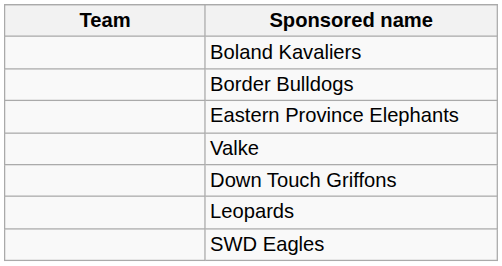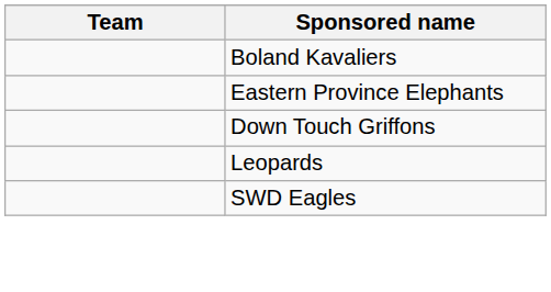- row: Border Bulldogs
- row: Valke
